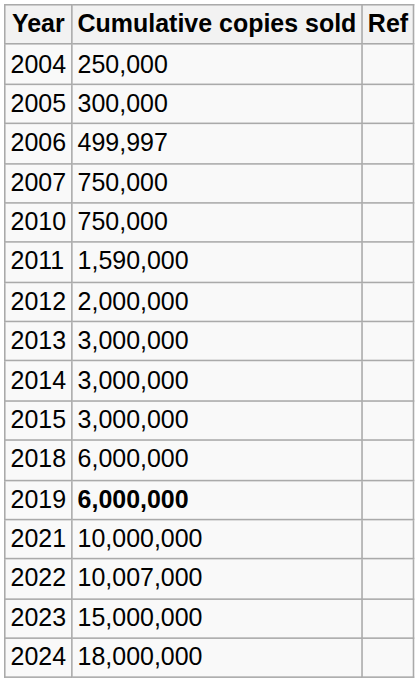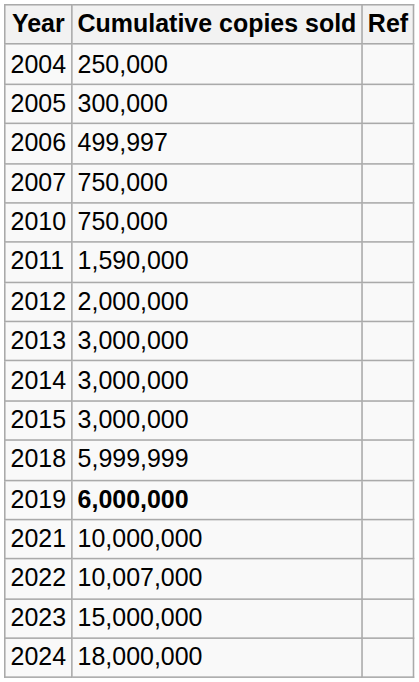2018 | Cumulative copies sold: 6,000,000 -> 5,999,999
